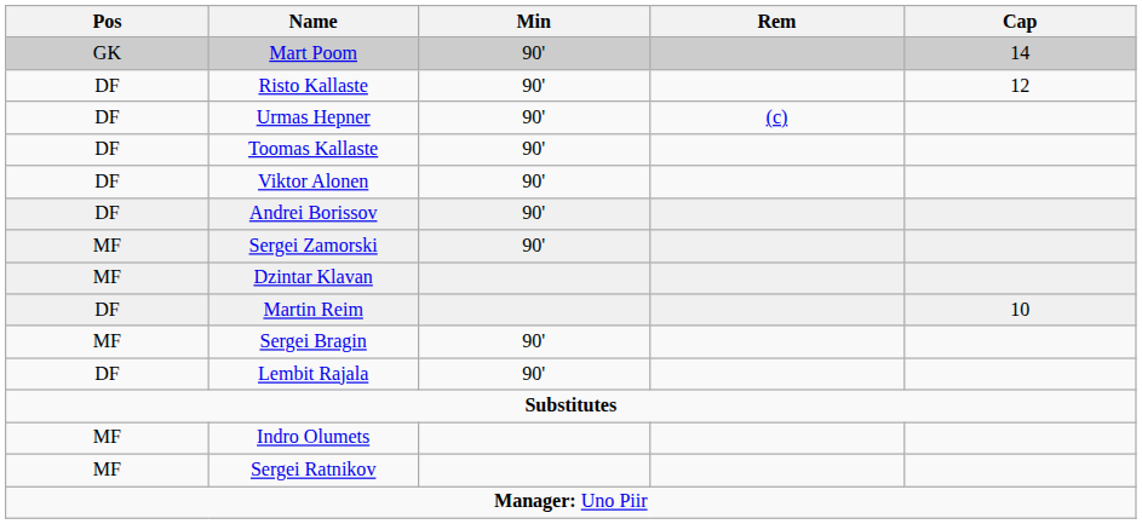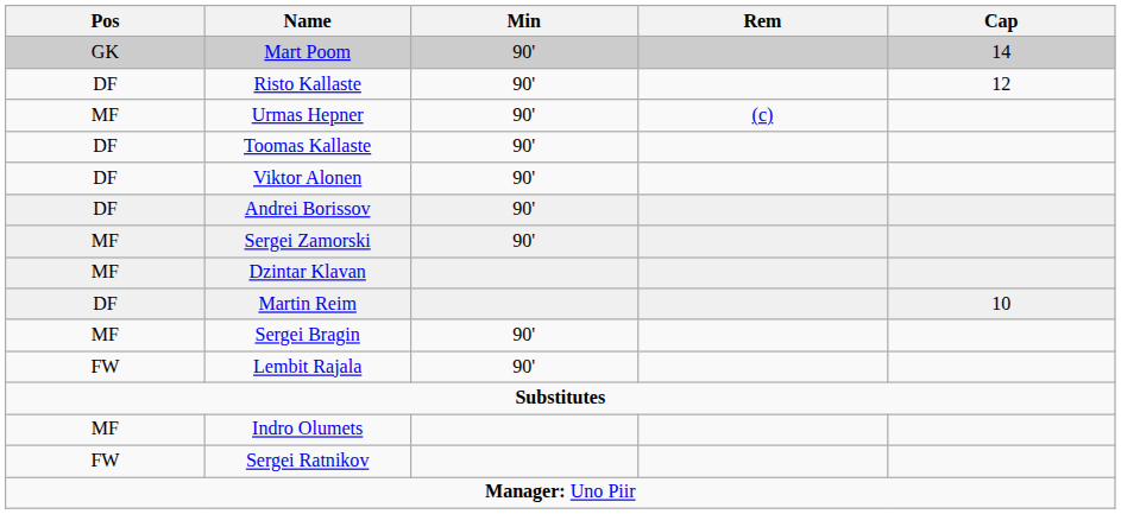Urmas Hepner | Pos: DF -> MF
Lembit Rajala | Pos: DF -> FW
Sergei Ratnikov | Pos: MF -> FW
